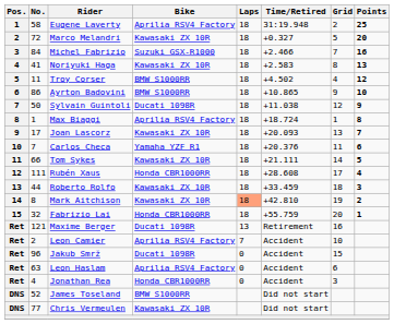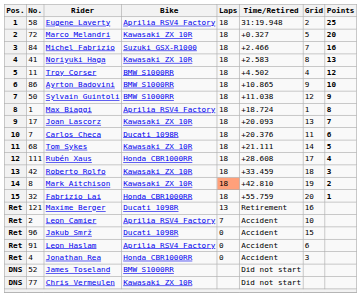Sylvain Guintoli | Bike: Ducati 1098R -> BMW S1000RR
Carlos Checa | Bike: Yamaha YZF R1 -> Ducati 1098R
Tom Sykes | No.: 66 -> 68
Roberto Rolfo | No.: 44 -> 42
Leon Haslam | No.: 63 -> 91
